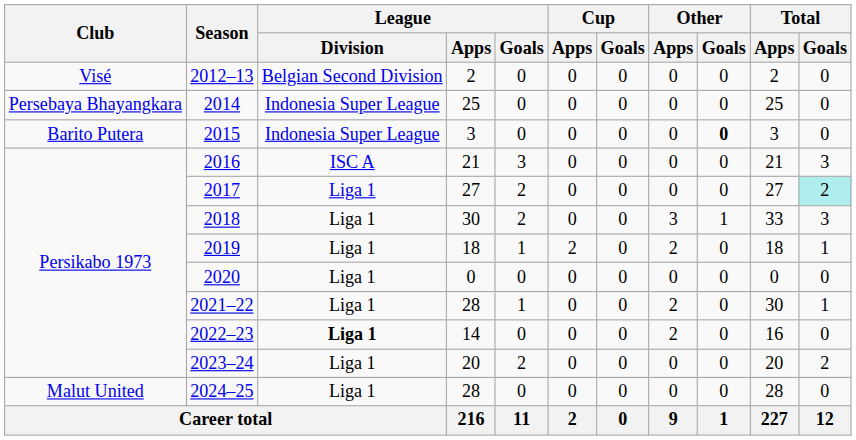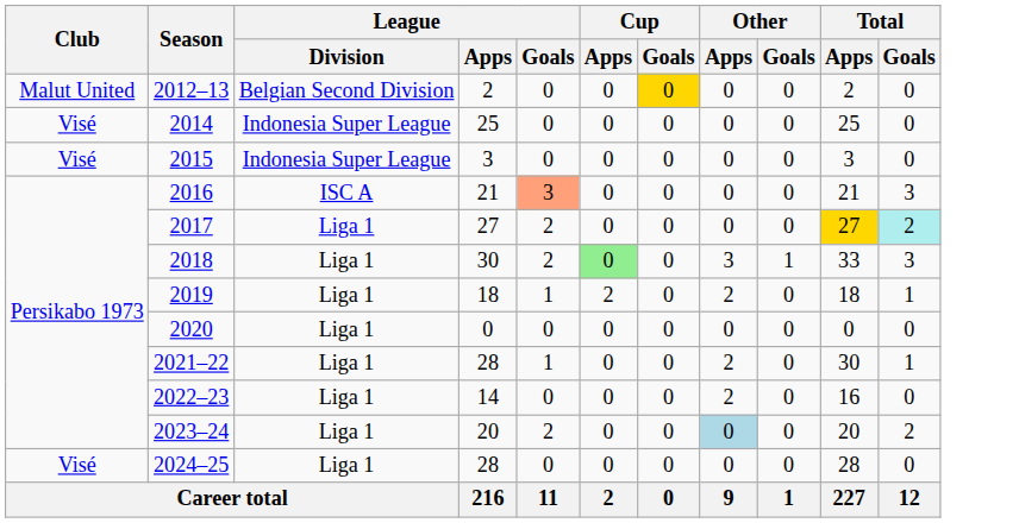2012–13 | Club: Visé -> Malut United
2012–13 | Cup / Goals: no background -> gold background
2014 | Club: Persebaya Bhayangkara -> Visé
2015 | Club: Barito Putera -> Visé
2015 | Other / Goals: bold -> normal
2016 | League / Goals: no background -> lightsalmon background
2017 | Total / Apps: no background -> gold background
2018 | Cup / Apps: no background -> lightgreen background
2022–23 | League / Division: bold -> normal
2023–24 | Other / Apps: no background -> lightblue background
2024–25 | Club: Malut United -> Visé
